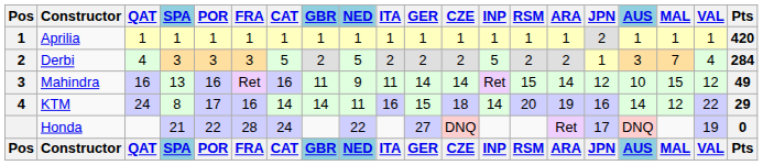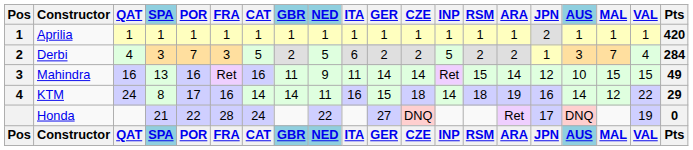Derbi | POR: 3 -> 7
Derbi | ITA: 2 -> 6
Mahindra | VAL: 12 -> 15
KTM | RSM: 20 -> 18
